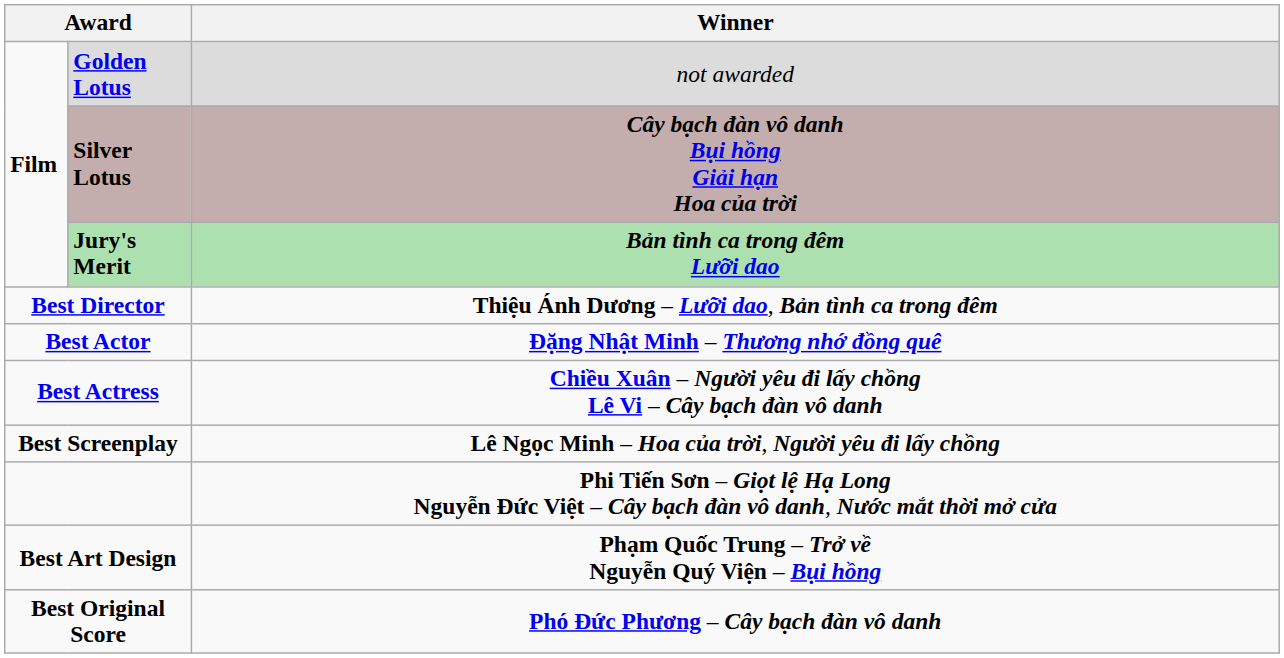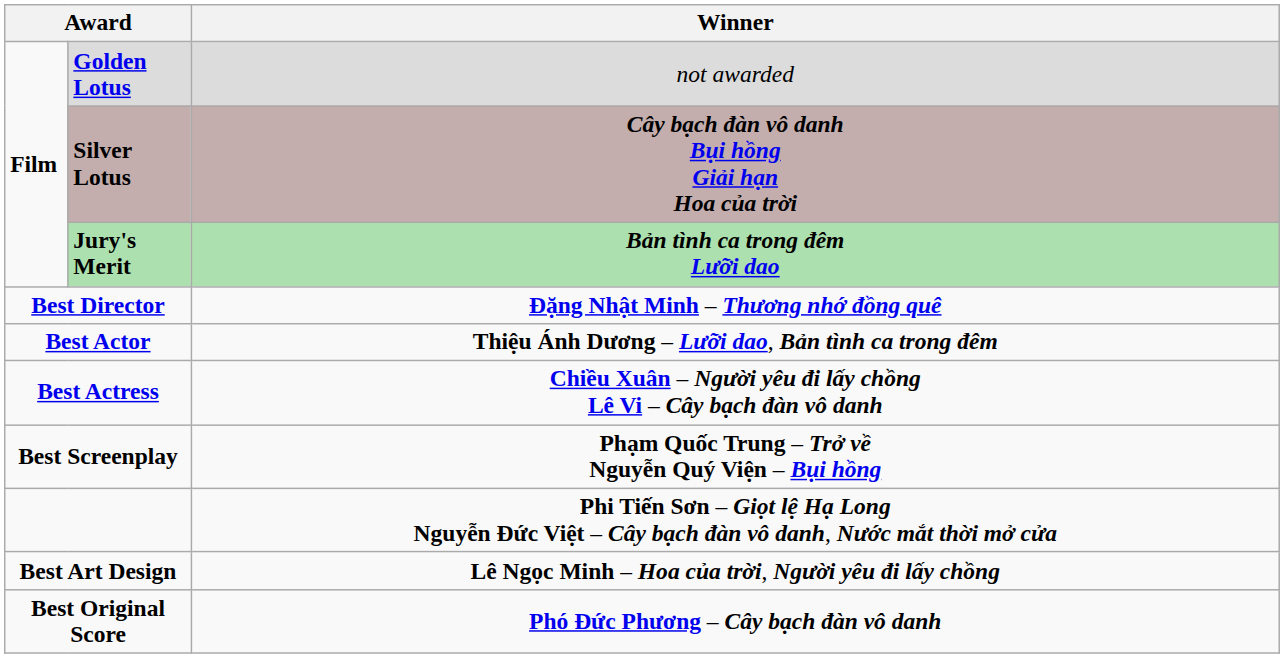Best Director | Winner: Thiệu Ánh Dương – Lưỡi dao, Bản tình ca trong đêm -> Đặng Nhật Minh – Thương nhớ đồng quê
Best Actor | Winner: Đặng Nhật Minh – Thương nhớ đồng quê -> Thiệu Ánh Dương – Lưỡi dao, Bản tình ca trong đêm
Best Screenplay | Winner: Lê Ngọc Minh – Hoa của trời, Người yêu đi lấy chồng -> Phạm Quốc Trung – Trở về Nguyễn Quý Viện – Bụi hồng
Best Art Design | Winner: Phạm Quốc Trung – Trở về Nguyễn Quý Viện – Bụi hồng -> Lê Ngọc Minh – Hoa của trời, Người yêu đi lấy chồng
